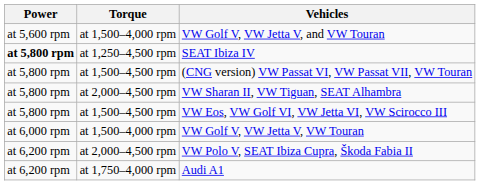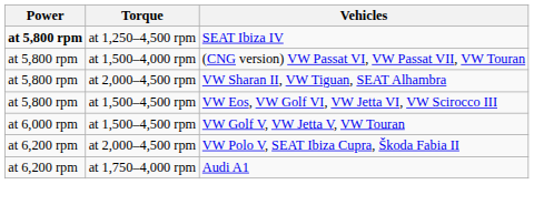- row: at 5,600 rpm | at 1,500–4,000 rpm | VW Golf V, VW Jetta V, and VW Touran
(CNG version) VW Passat VI, VW Passat VII, VW Touran | Torque: at 1,500–4,500 rpm -> at 1,500–4,000 rpm
VW Golf V, VW Jetta V, VW Touran | Torque: at 1,500–4,000 rpm -> at 1,500–4,500 rpm
